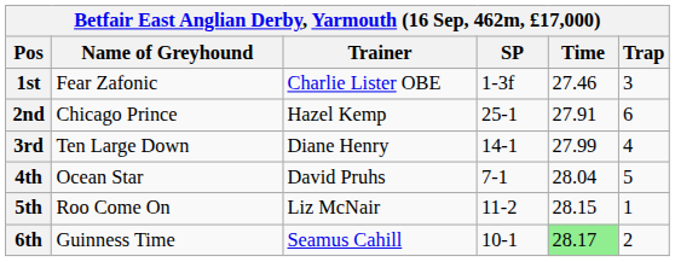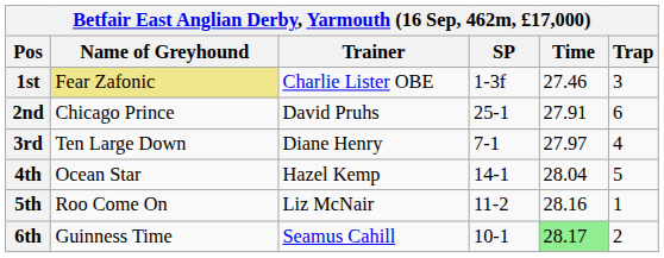1st | Name of Greyhound: no background -> khaki background
2nd | Trainer: Hazel Kemp -> David Pruhs
3rd | SP: 14-1 -> 7-1
3rd | Time: 27.99 -> 27.97
4th | Trainer: David Pruhs -> Hazel Kemp
4th | SP: 7-1 -> 14-1
5th | Time: 28.15 -> 28.16
